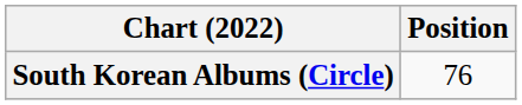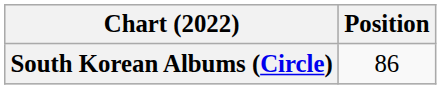South Korean Albums (Circle) | Position: 76 -> 86
